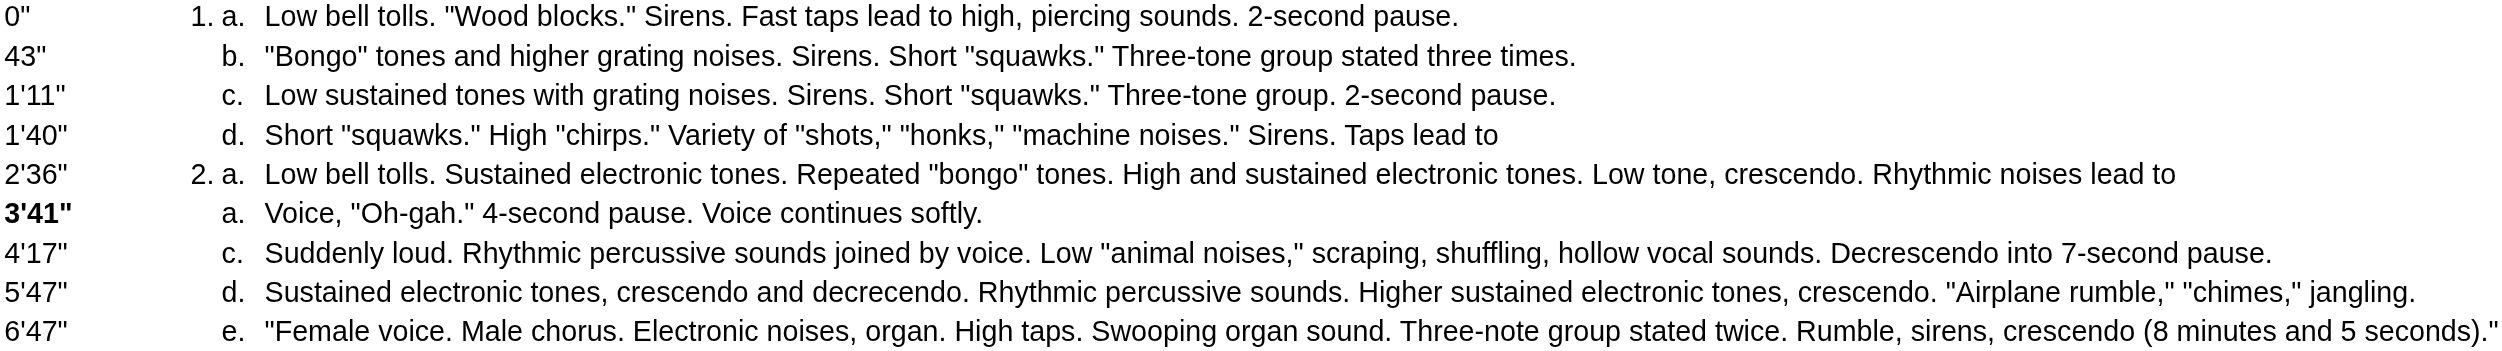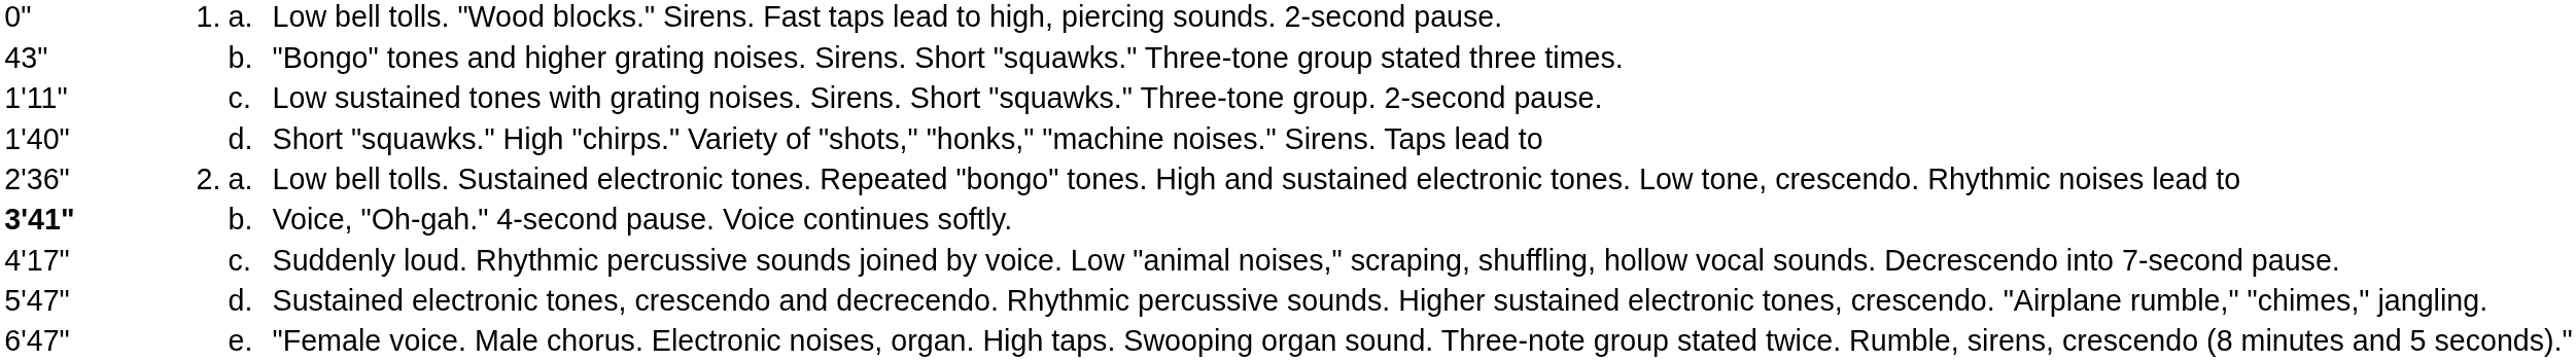Voice, "Oh-gah." 4-second pause. Voice continues softly. | column 3: a. -> b.
